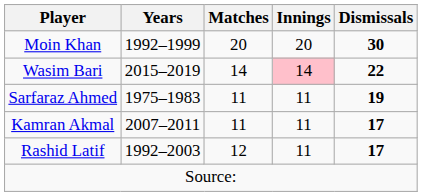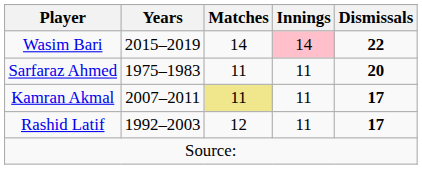- row: Moin Khan | 1992–1999 | 20 | 20 | 30
Sarfaraz Ahmed | Dismissals: 19 -> 20
Kamran Akmal | Matches: no background -> khaki background
